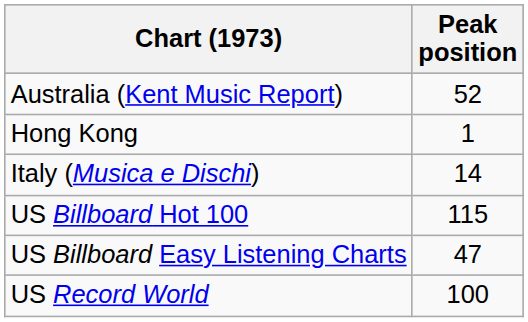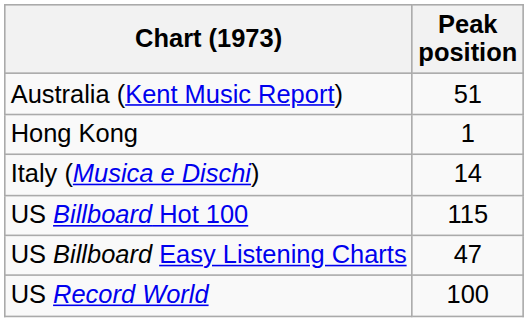Australia (Kent Music Report) | Peak position: 52 -> 51
